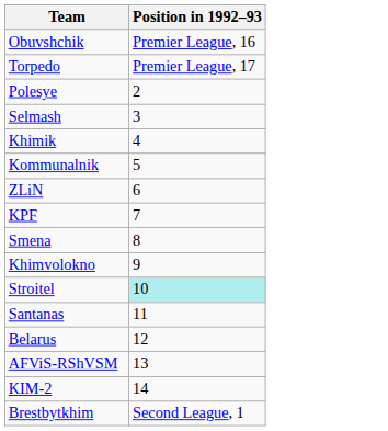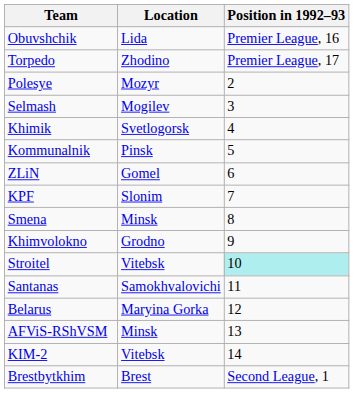+ column: Location | Lida | Zhodino | Mozyr | Mogilev | Svetlogorsk | Pinsk | Gomel | Slonim | Minsk | Grodno | Vitebsk | Samokhvalovichi | Maryina Gorka | Minsk | Vitebsk | Brest
